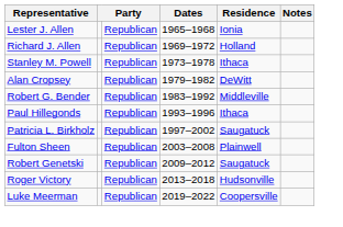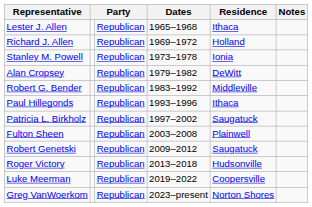Lester J. Allen | Residence: Ionia -> Ithaca
Stanley M. Powell | Residence: Ithaca -> Ionia
+ row: Greg VanWoerkom | Republican | 2023–present | Norton Shores
